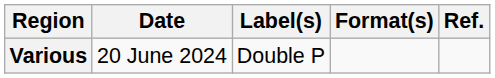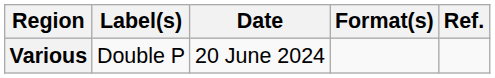columns swapped: Date <-> Label(s)
